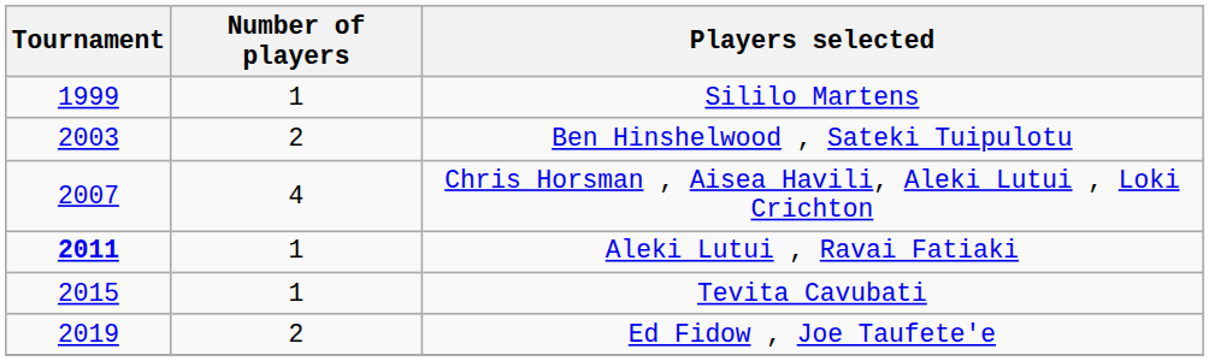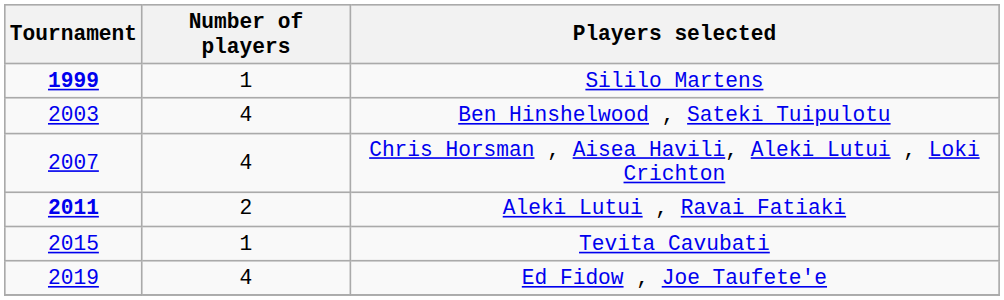Sililo Martens | Tournament: normal -> bold
Ben Hinshelwood , Sateki Tuipulotu | Number of players: 2 -> 4
Aleki Lutui , Ravai Fatiaki | Number of players: 1 -> 2
Ed Fidow , Joe Taufete'e | Number of players: 2 -> 4
